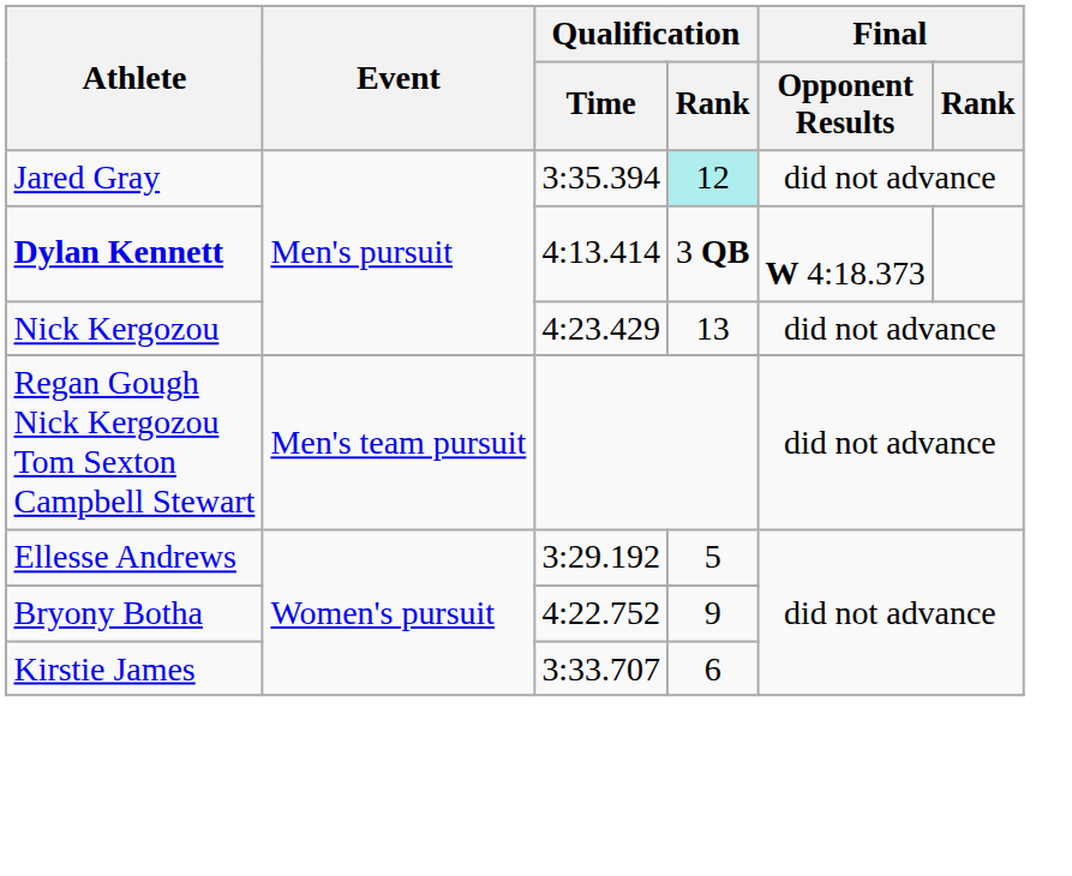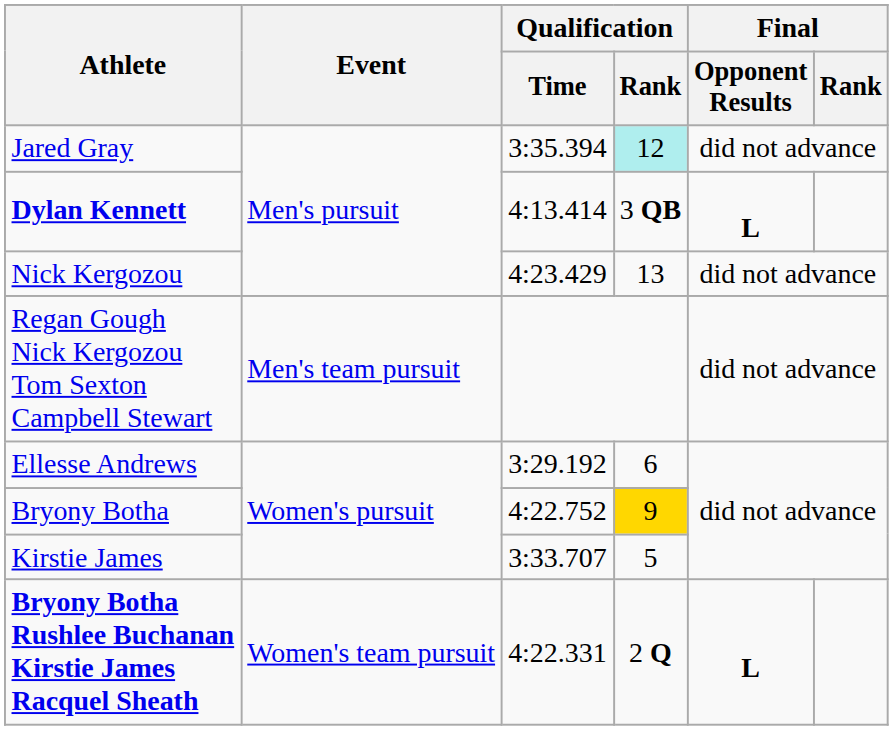Dylan Kennett | Final / Opponent Results: W 4:18.373 -> L
Ellesse Andrews | Qualification / Rank: 5 -> 6
Bryony Botha | Qualification / Rank: no background -> gold background
Kirstie James | Qualification / Rank: 6 -> 5
+ row: Bryony Botha Rushlee Buchanan Kirstie James Racquel Sheath | Women's team pursuit | 4:22.331 | 2 Q | L
